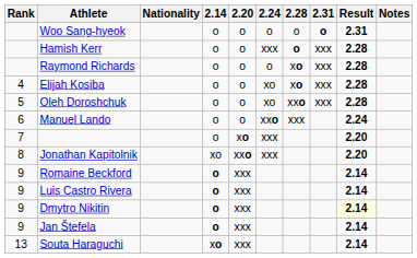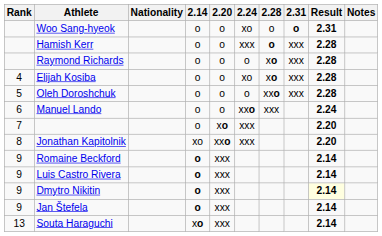Woo Sang-hyeok | 2.24: o -> xo
Oleh Doroshchuk | 2.24: xo -> o
